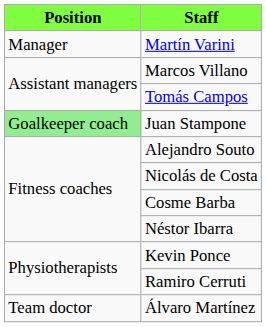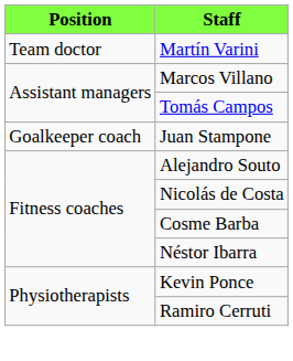Martín Varini | Position: Manager -> Team doctor
Juan Stampone | Position: lightgreen background -> no background
- row: Team doctor | Álvaro Martínez
